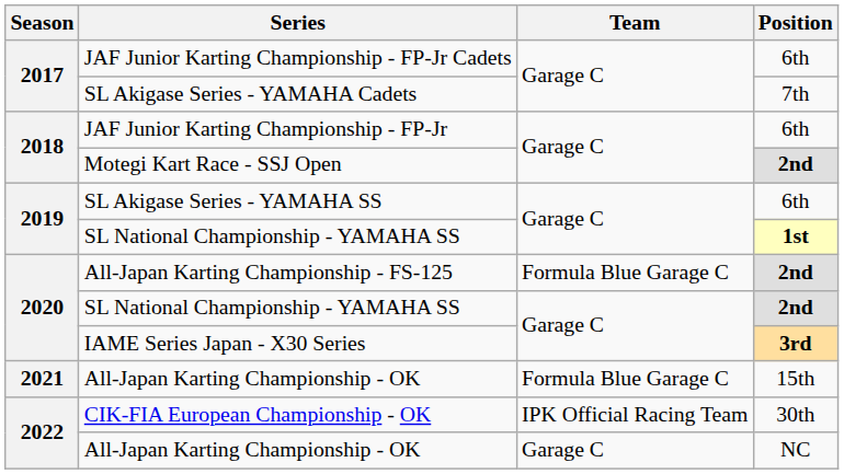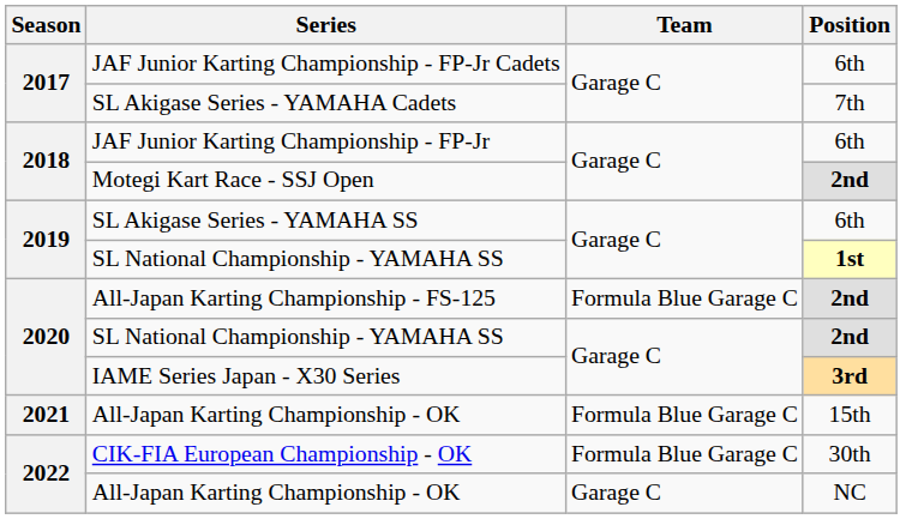CIK-FIA European Championship - OK | Team: IPK Official Racing Team -> Formula Blue Garage C
